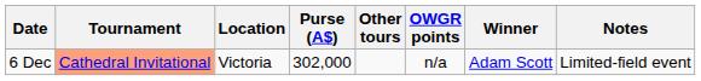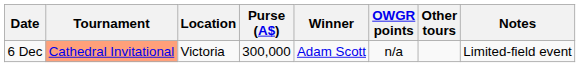columns swapped: Winner <-> Other tours
6 Dec | Purse (A$): 302,000 -> 300,000
